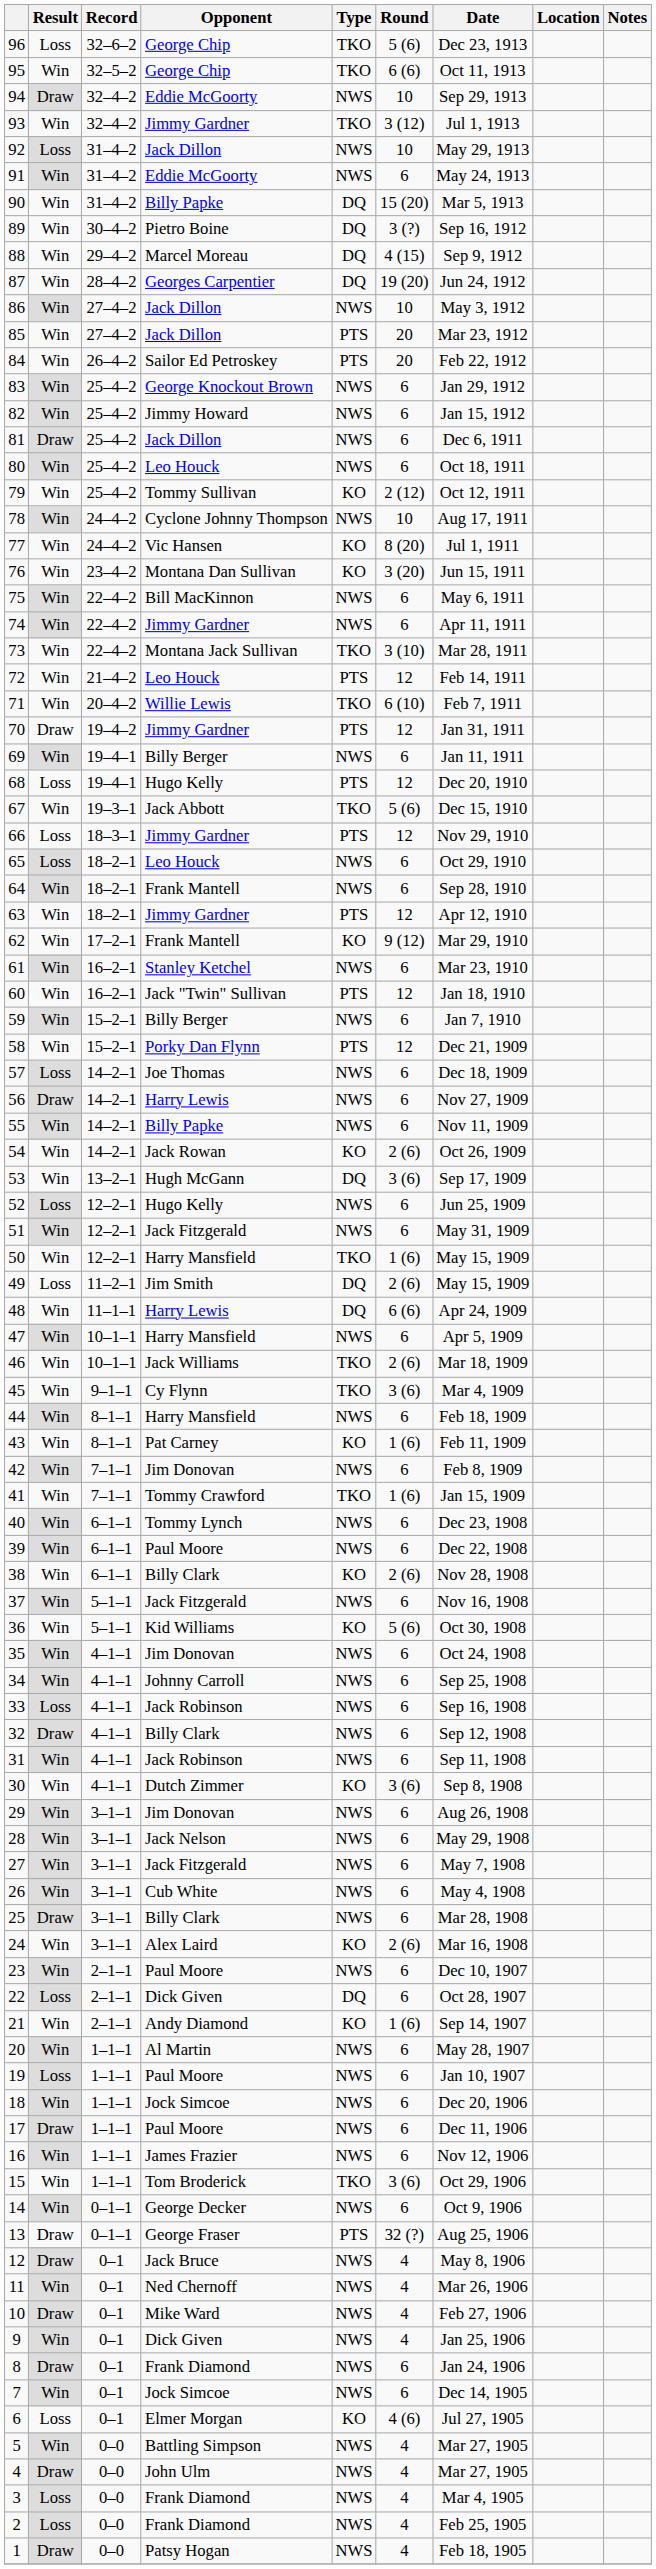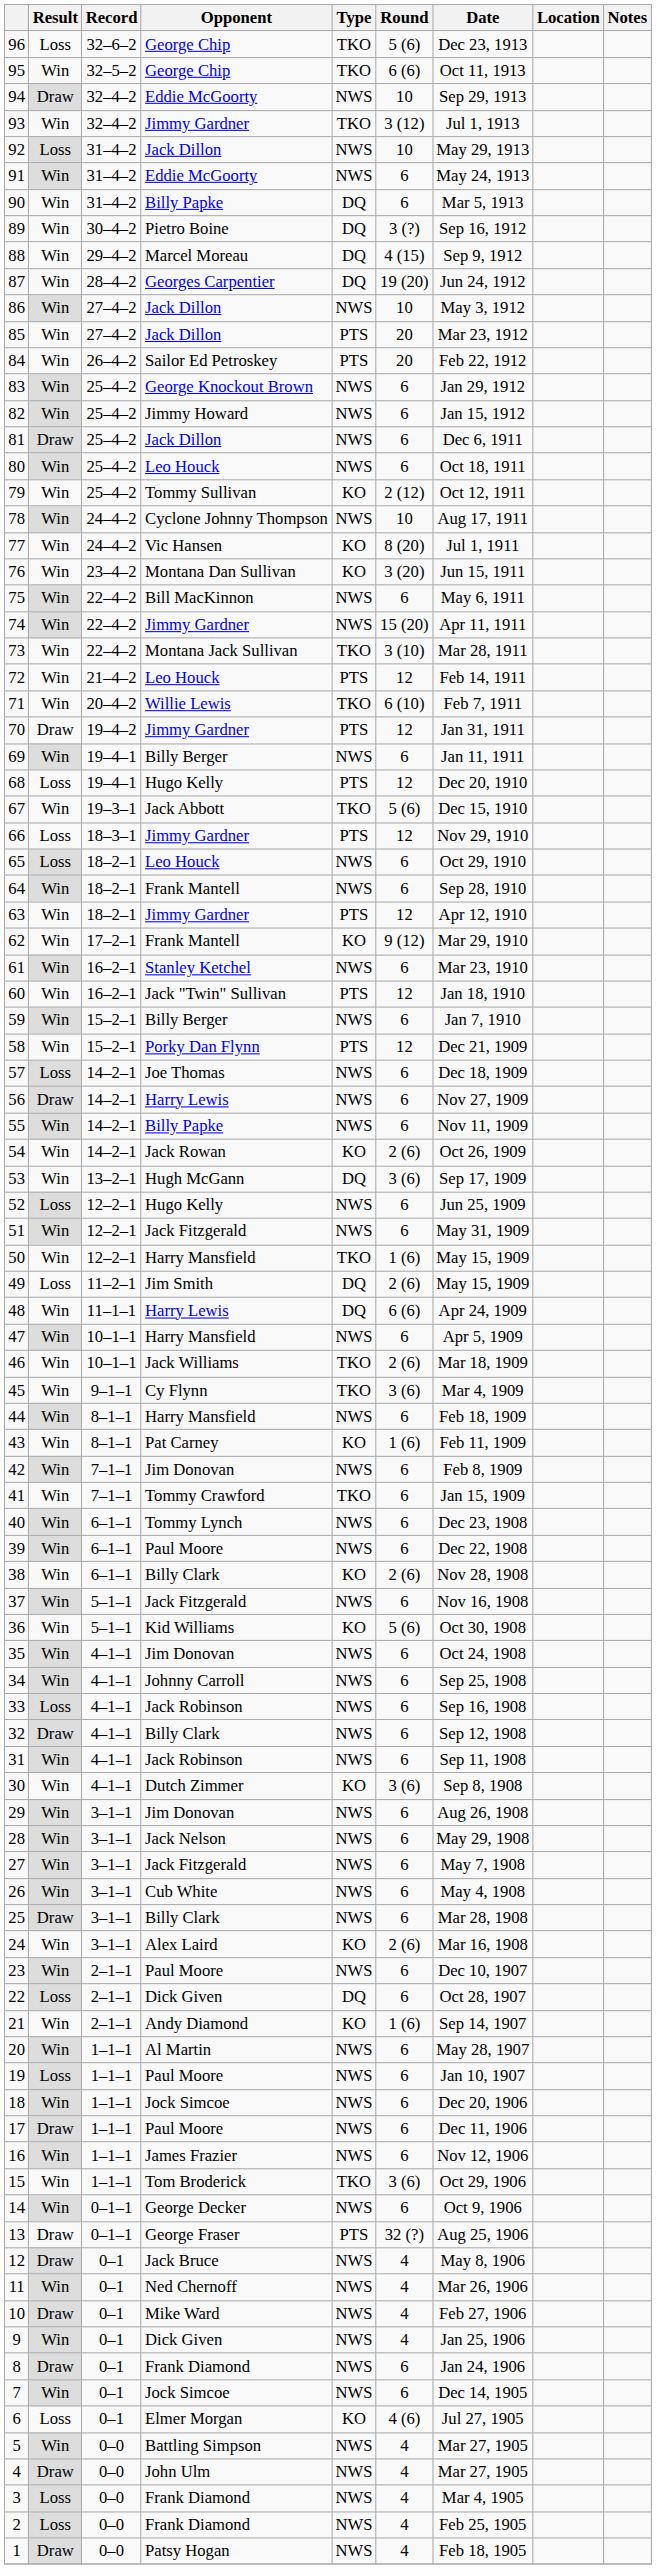90 | Round: 15 (20) -> 6
74 | Round: 6 -> 15 (20)
41 | Round: 1 (6) -> 6
